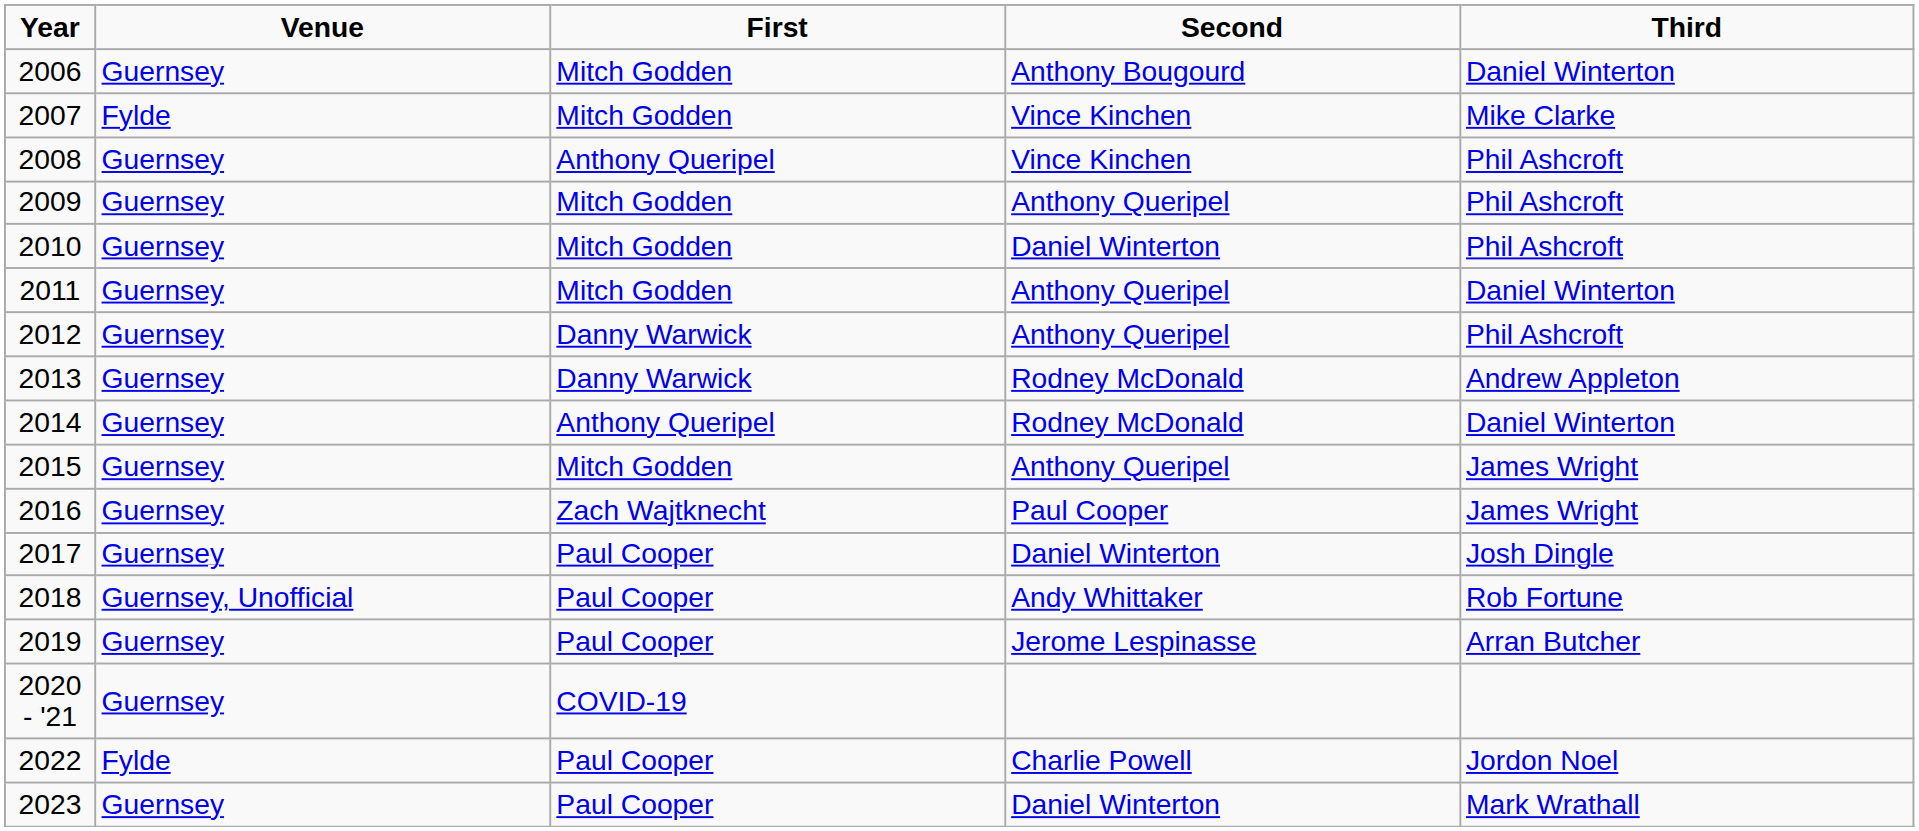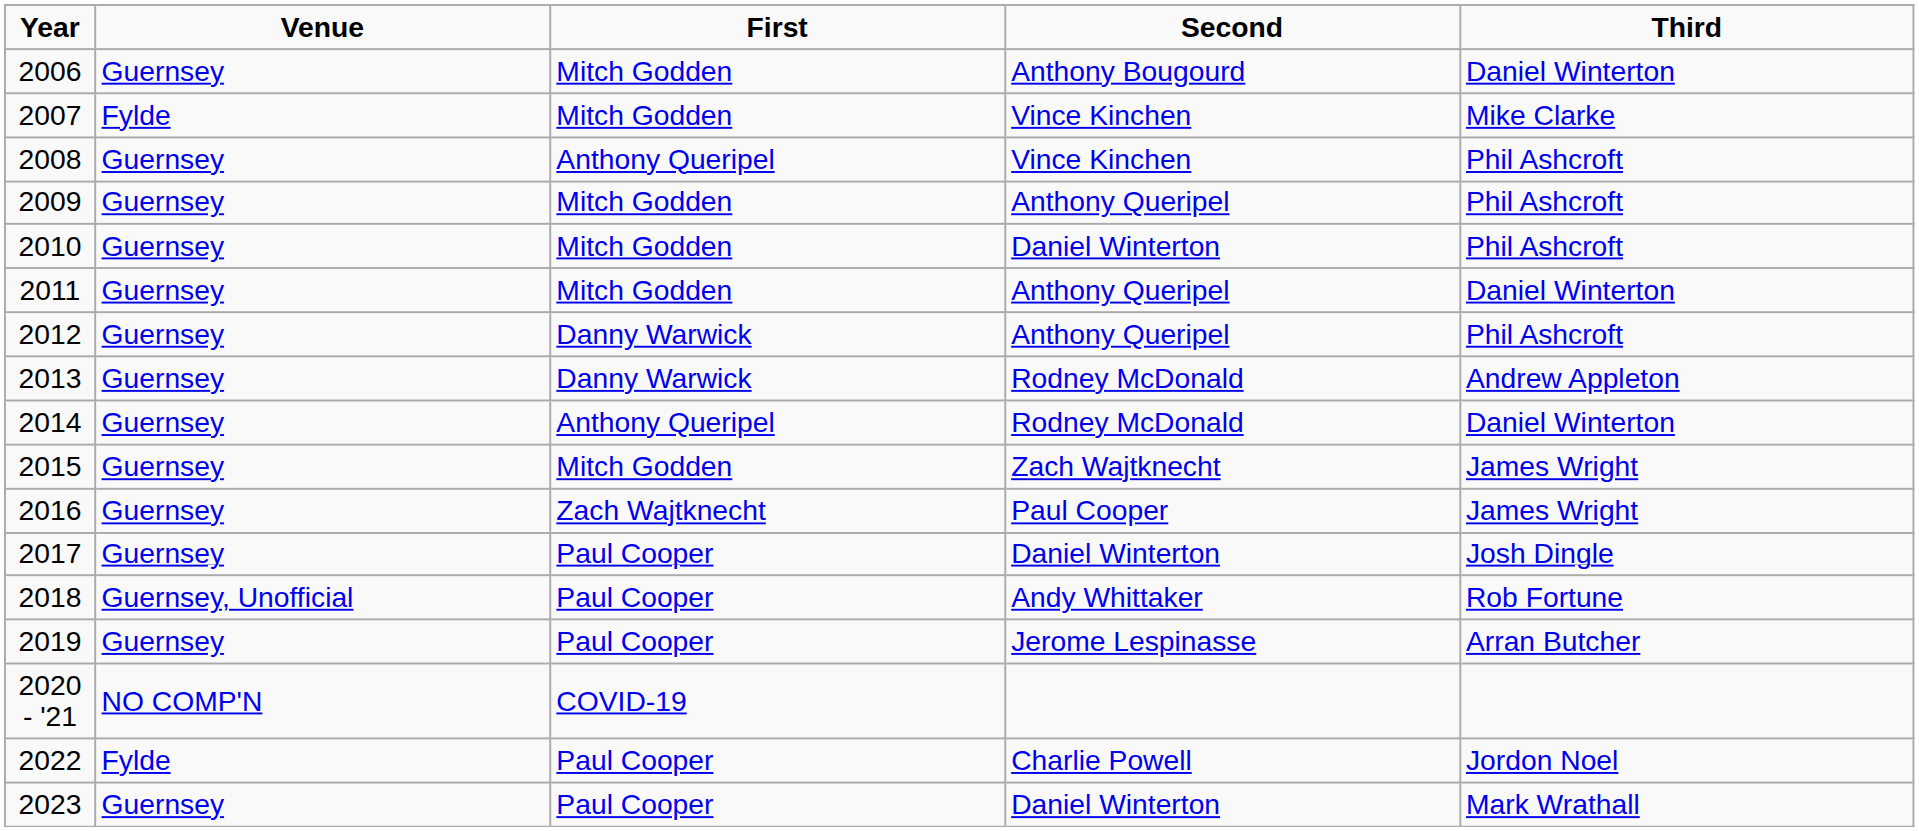2015 | Second: Anthony Queripel -> Zach Wajtknecht
2020 - '21 | Venue: Guernsey -> NO COMP'N
